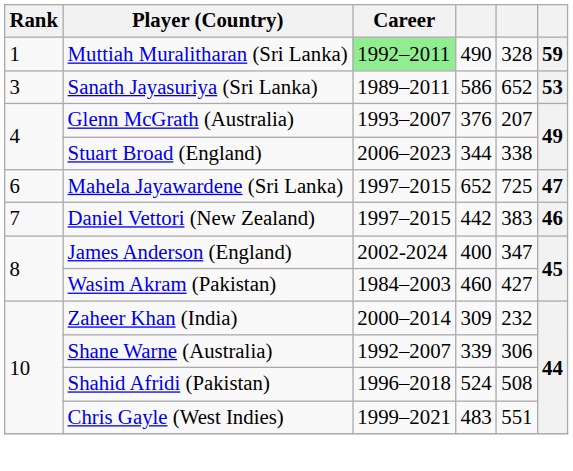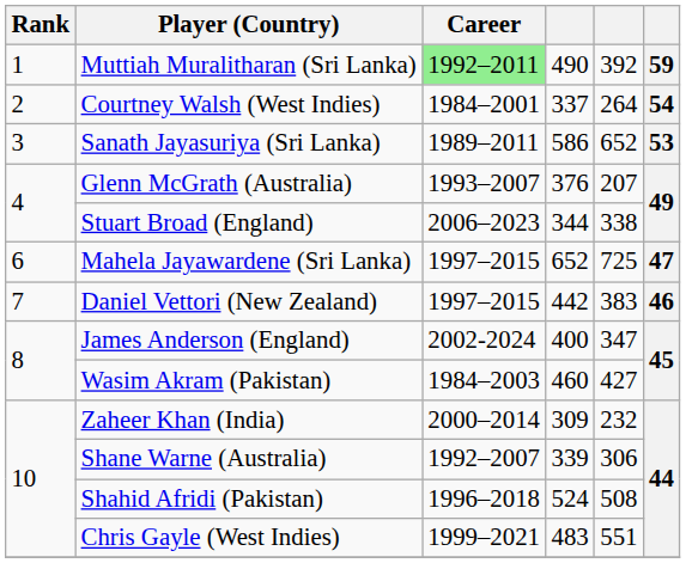Muttiah Muralitharan (Sri Lanka) | column 5: 328 -> 392
+ row: 2 | Courtney Walsh (West Indies) | 1984–2001 | 337 | 264 | 54
